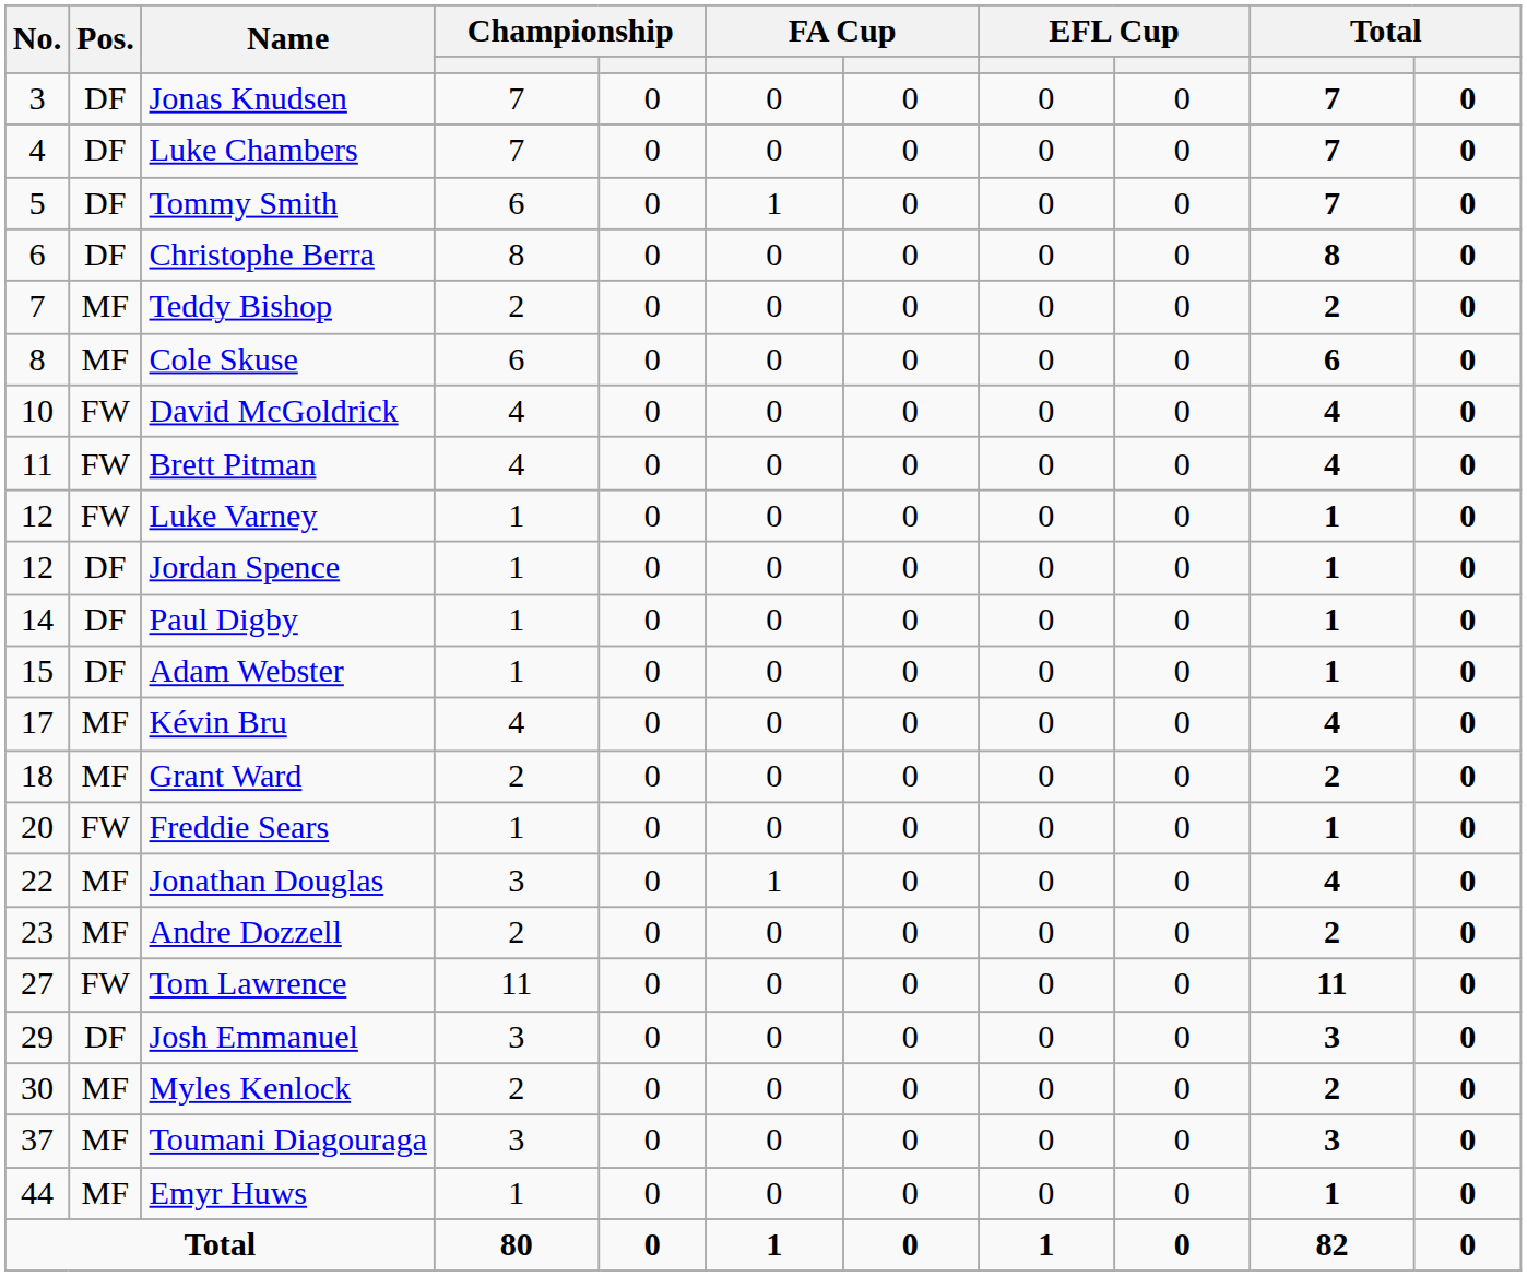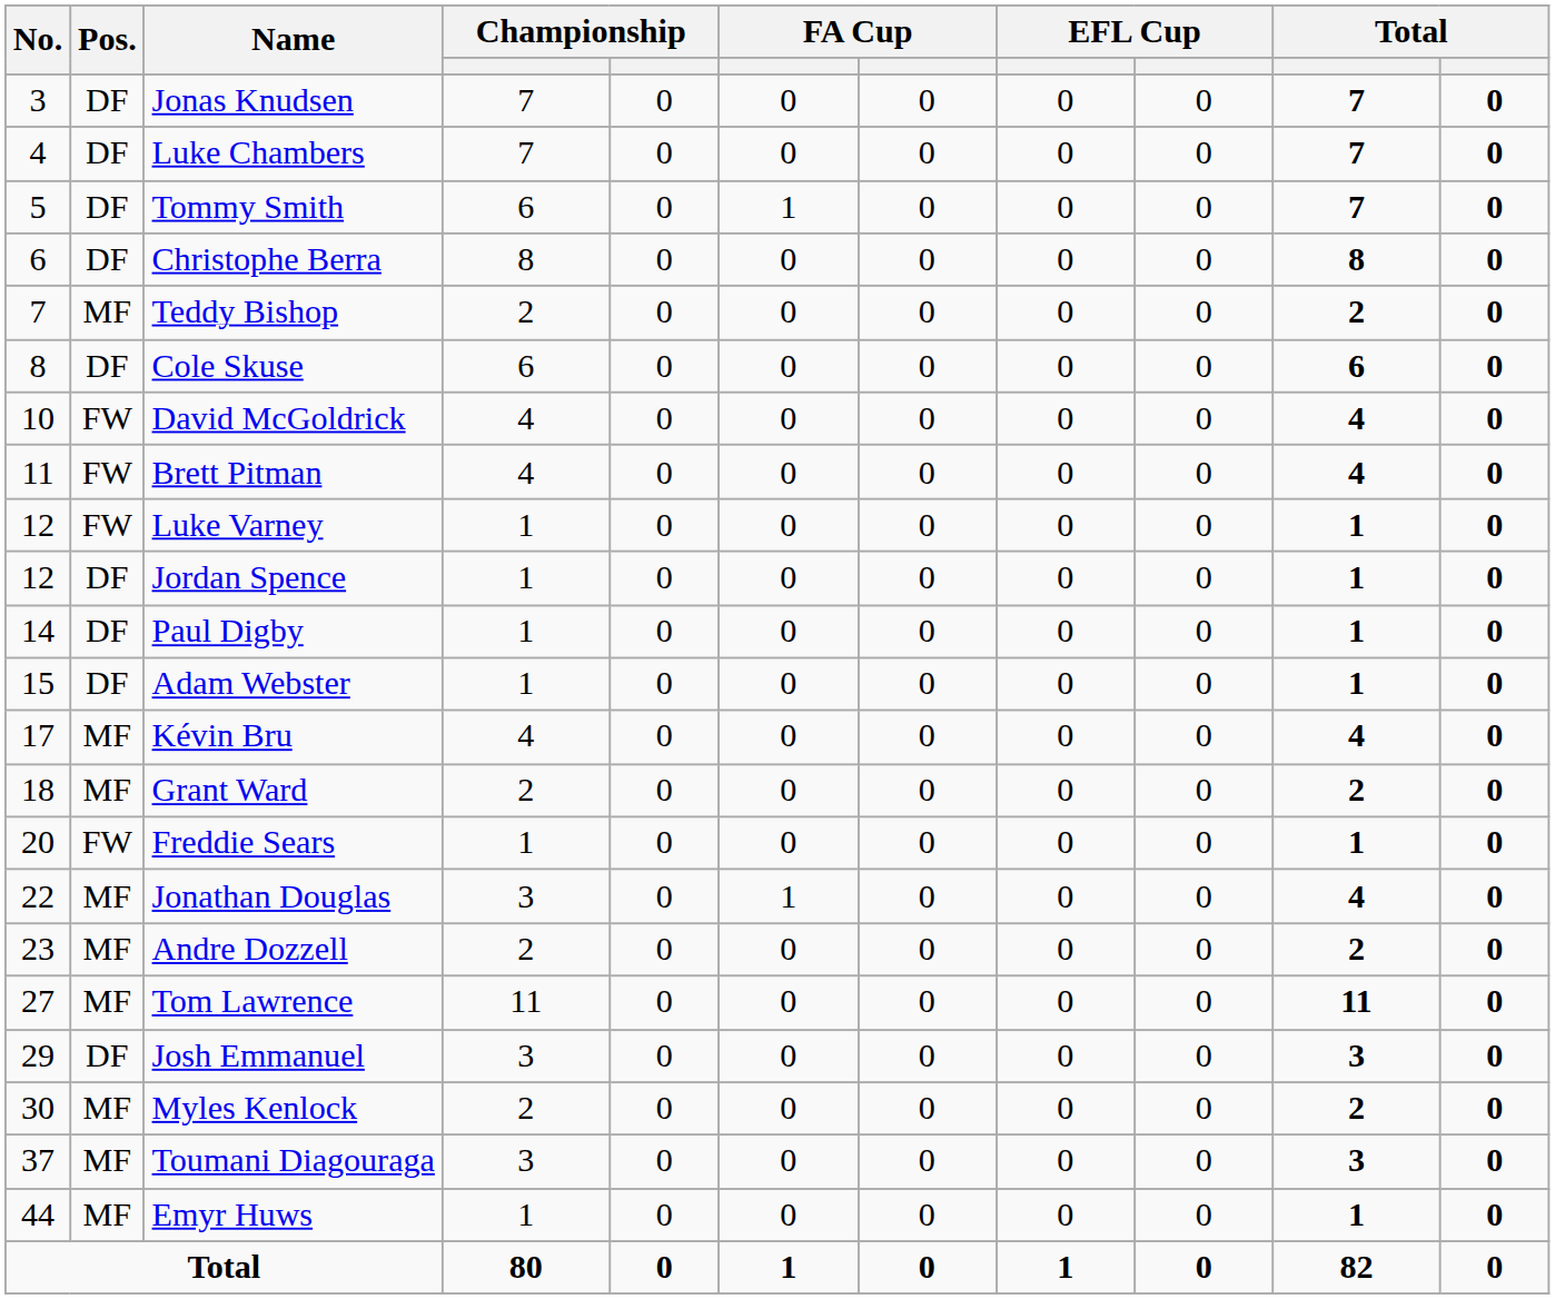Cole Skuse | Pos.: MF -> DF
Tom Lawrence | Pos.: FW -> MF
